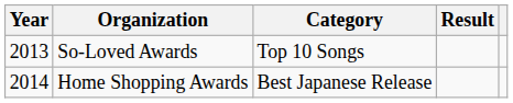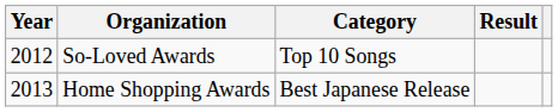So-Loved Awards | Year: 2013 -> 2012
Home Shopping Awards | Year: 2014 -> 2013
